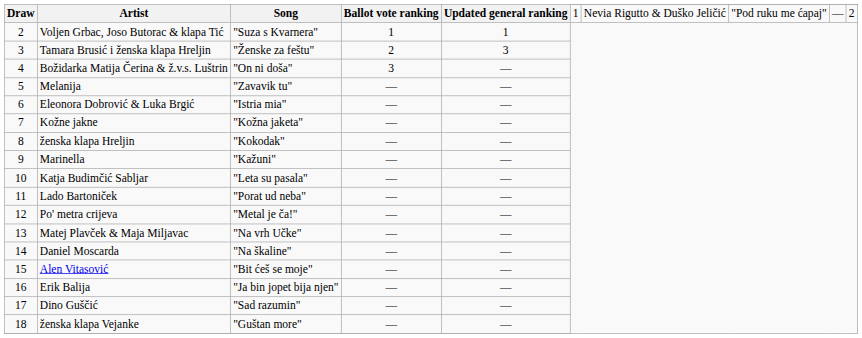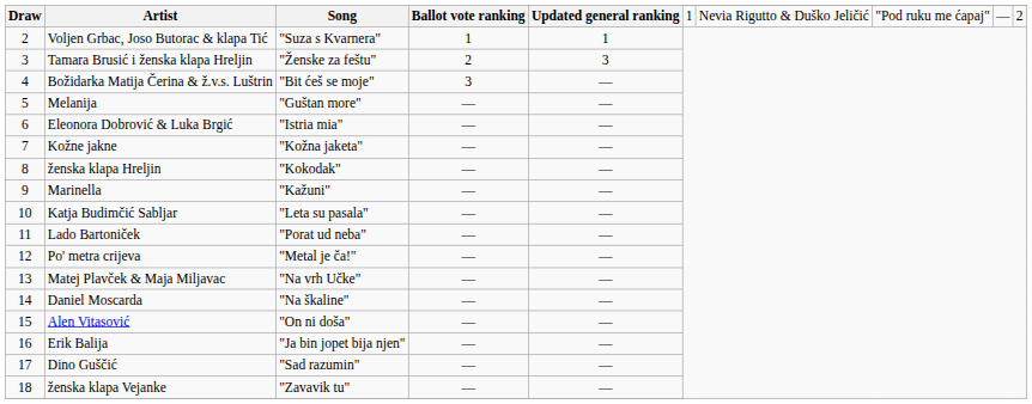Božidarka Matija Čerina & ž.v.s. Luštrin | Song: "On ni doša" -> "Bit ćeš se moje"
Melanija | Song: "Zavavik tu" -> "Guštan more"
Alen Vitasović | Song: "Bit ćeš se moje" -> "On ni doša"
ženska klapa Vejanke | Song: "Guštan more" -> "Zavavik tu"
